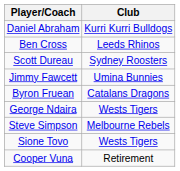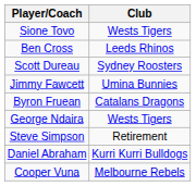rows swapped: Daniel Abraham <-> Sione Tovo
Steve Simpson | Club: Melbourne Rebels -> Retirement
Cooper Vuna | Club: Retirement -> Melbourne Rebels
